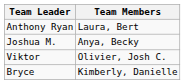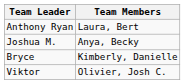rows swapped: Viktor <-> Bryce
